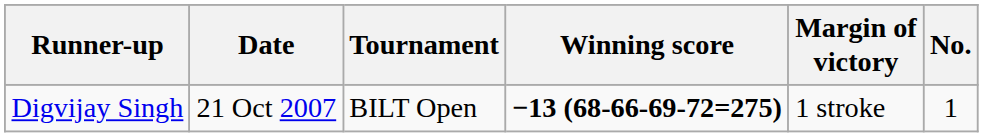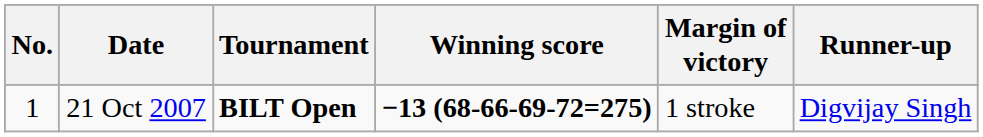columns swapped: No. <-> Runner-up
21 Oct 2007 | Tournament: normal -> bold
